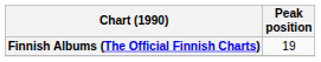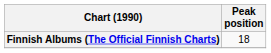Finnish Albums (The Official Finnish Charts) | Peak position: 19 -> 18
